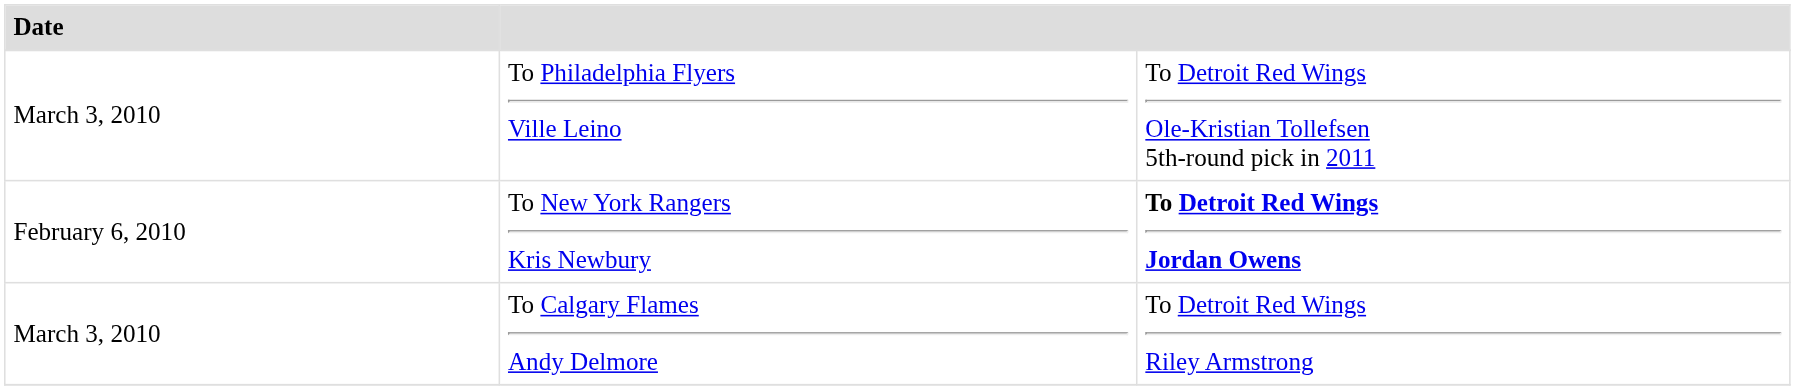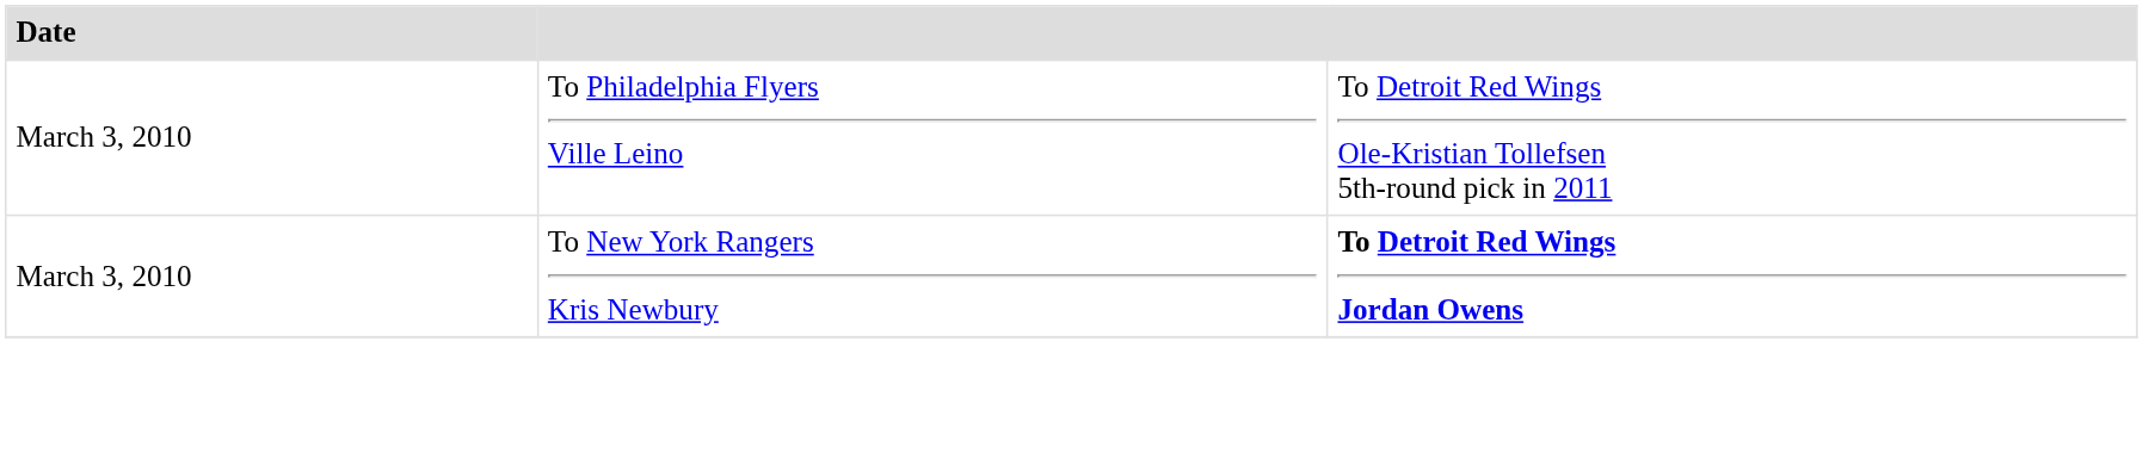To New York Rangers Kris Newbury | Date: February 6, 2010 -> March 3, 2010
- row: March 3, 2010 | To Calgary Flames Andy Delmore | To Detroit Red Wings Riley Armstrong
